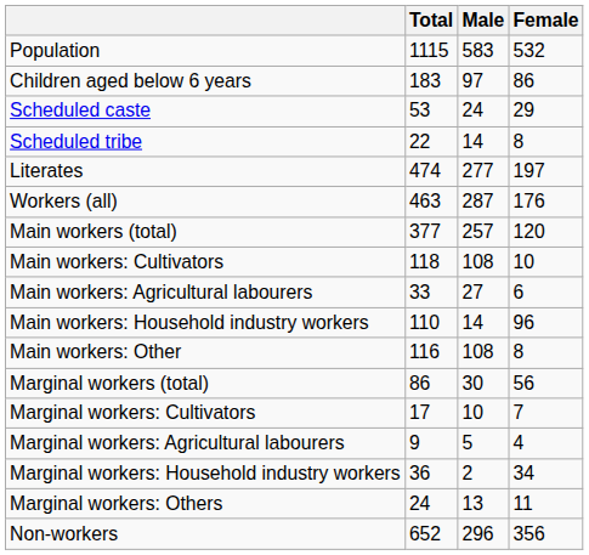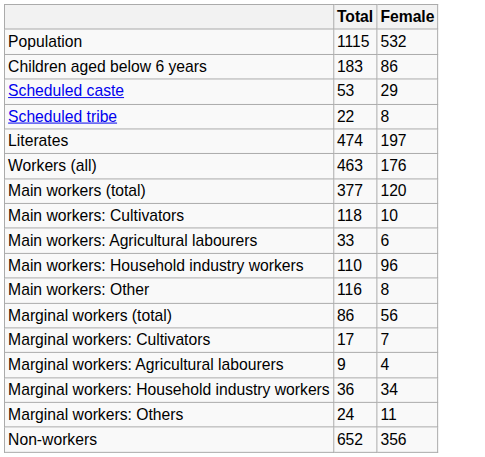- column: Male | 583 | 97 | 24 | 14 | 277 | 287 | 257 | 108 | 27 | 14 | 108 | 30 | 10 | 5 | 2 | 13 | 296
